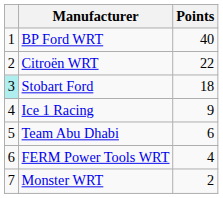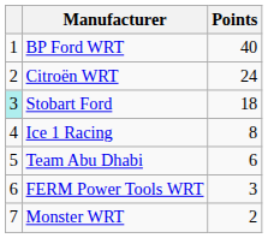Citroën WRT | Points: 22 -> 24
Ice 1 Racing | Points: 9 -> 8
FERM Power Tools WRT | Points: 4 -> 3
